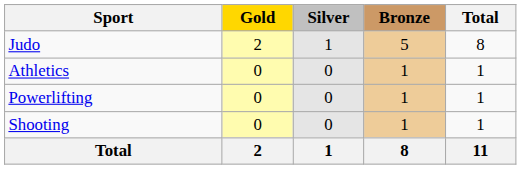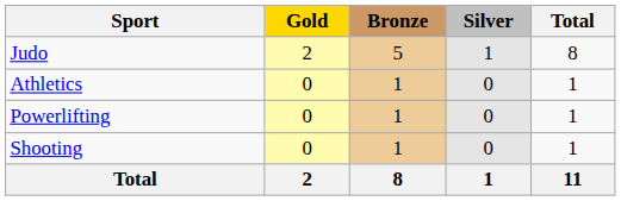columns swapped: Silver <-> Bronze
